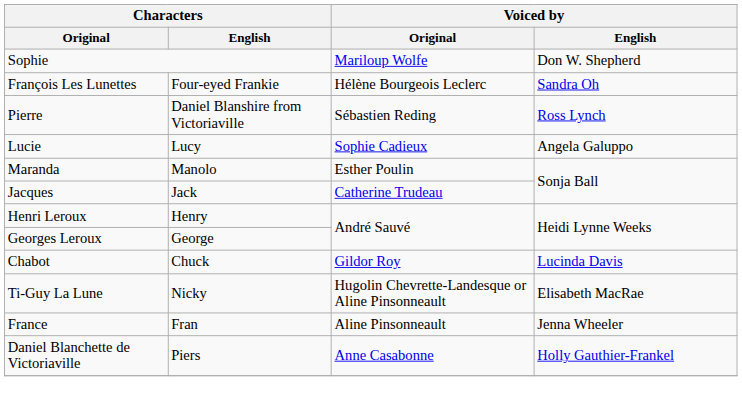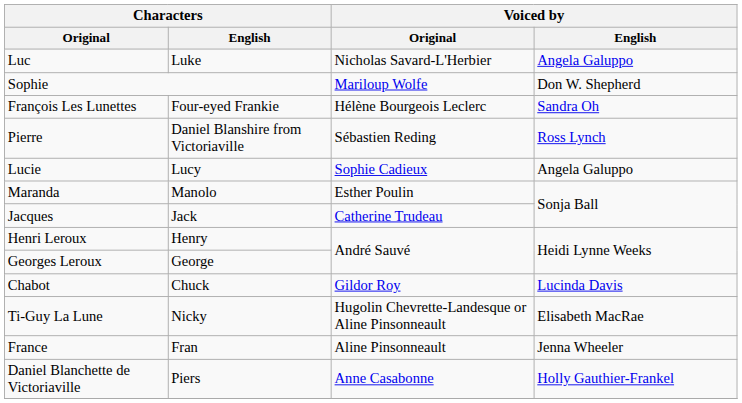+ row: Luc | Luke | Nicholas Savard-L'Herbier | Angela Galuppo
